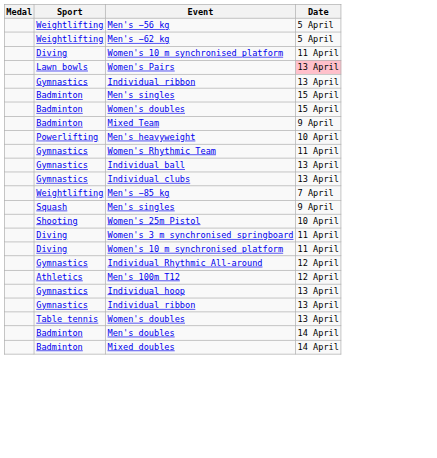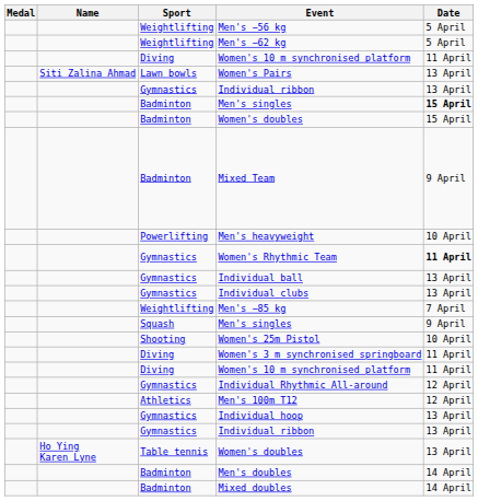+ column: Name | Siti Zalina Ahmad | Ho Ying Karen Lyne
Women's Pairs | Date: pink background -> no background
Badminton / Men's singles | Date: normal -> bold
Women's Rhythmic Team | Date: normal -> bold
